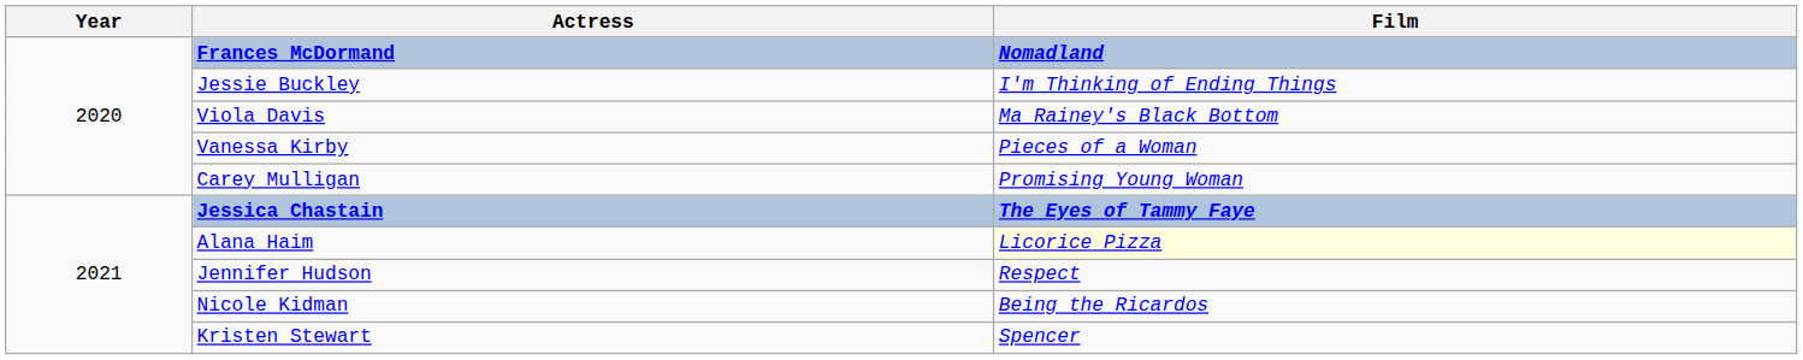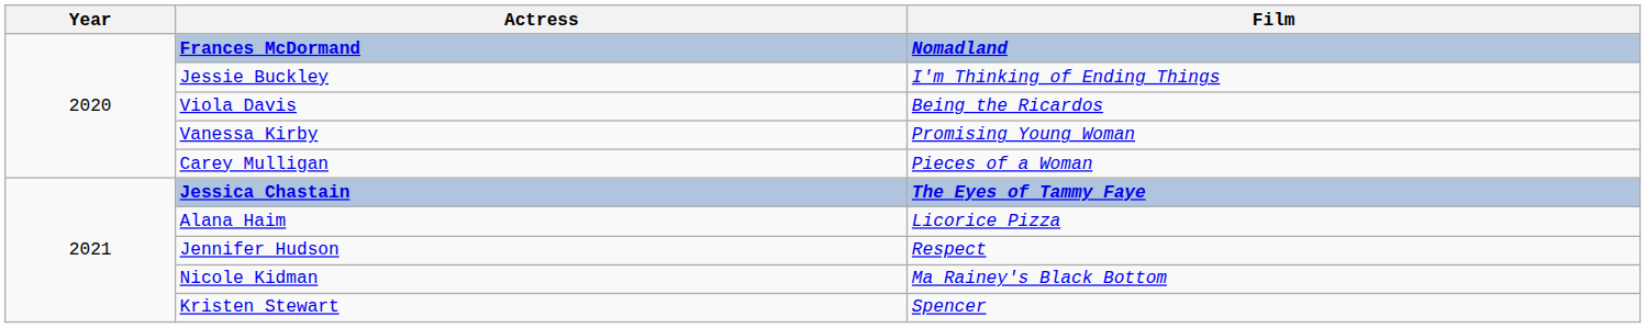Viola Davis | Film: Ma Rainey's Black Bottom -> Being the Ricardos
Vanessa Kirby | Film: Pieces of a Woman -> Promising Young Woman
Carey Mulligan | Film: Promising Young Woman -> Pieces of a Woman
Alana Haim | Film: lightyellow background -> no background
Nicole Kidman | Film: Being the Ricardos -> Ma Rainey's Black Bottom
